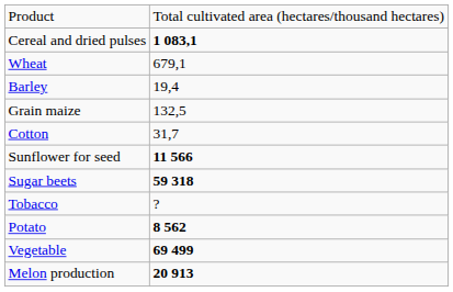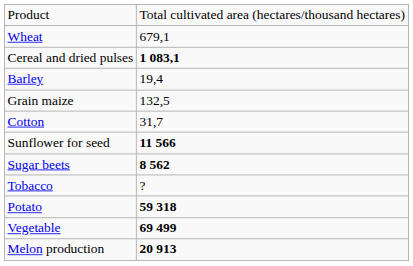rows swapped: Cereal and dried pulses <-> Wheat
Sugar beets | column 2: 59 318 -> 8 562
Potato | column 2: 8 562 -> 59 318
